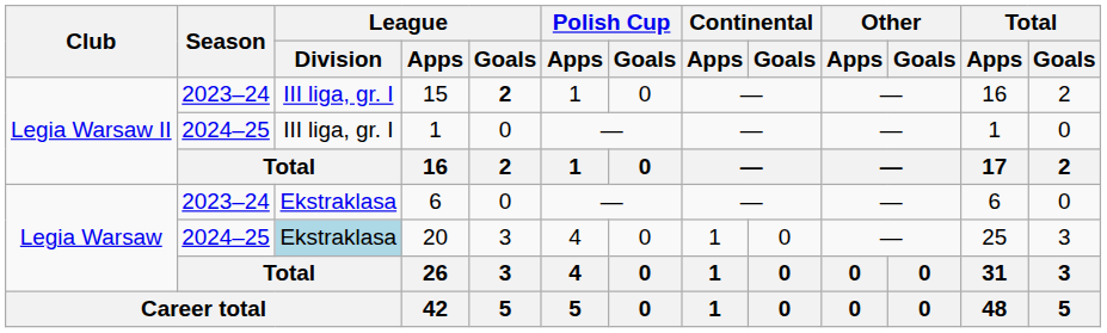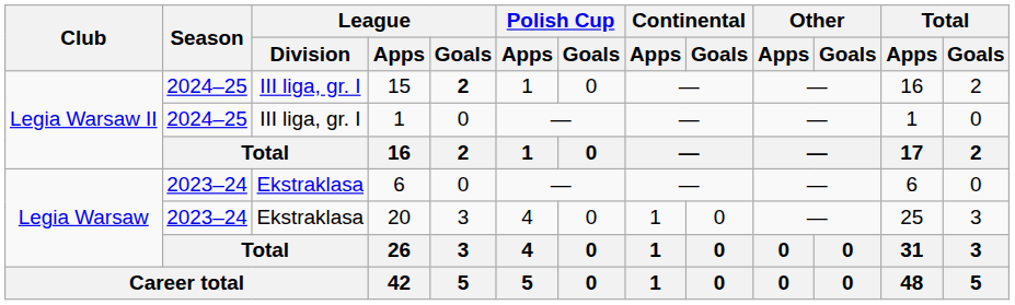15 | Season: 2023–24 -> 2024–25
20 | Season: 2024–25 -> 2023–24
20 | League / Division: lightblue background -> no background
